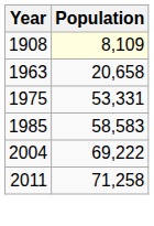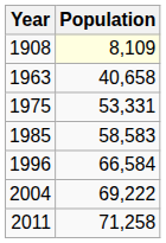1963 | Population: 20,658 -> 40,658
+ row: 1996 | 66,584
